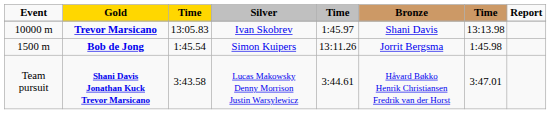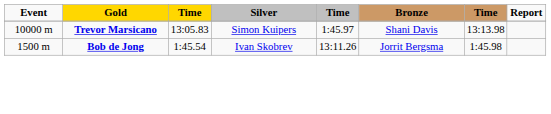Trevor Marsicano | Silver: Ivan Skobrev -> Simon Kuipers
Bob de Jong | Silver: Simon Kuipers -> Ivan Skobrev
- row: Team pursuit | Shani Davis Jonathan Kuck Trevor Marsicano | 3:43.58 | Lucas Makowsky Denny Morrison Justin Warsylewicz | 3:44.61 | Håvard Bøkko Henrik Christiansen Fredrik van der Horst | 3:47.01
